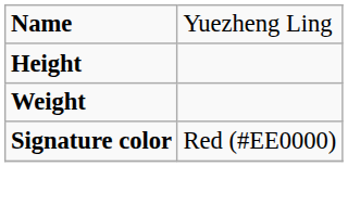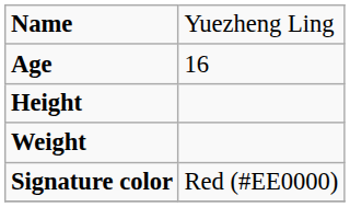+ row: Age | 16
